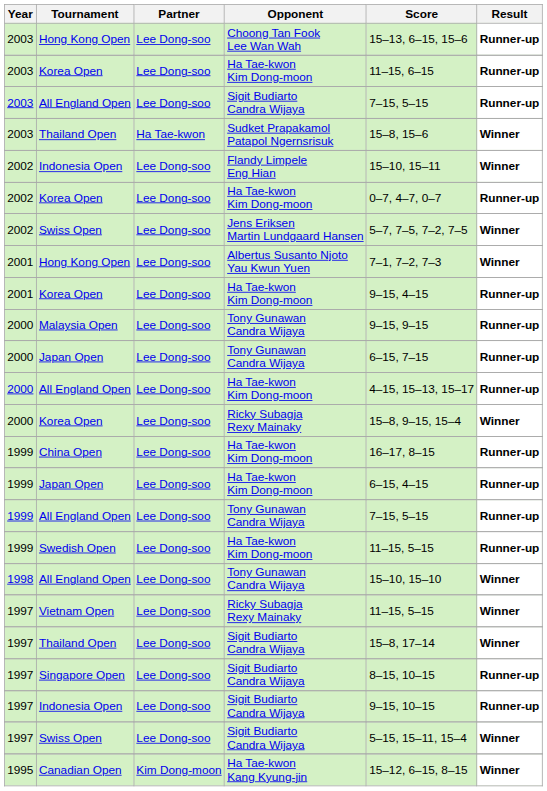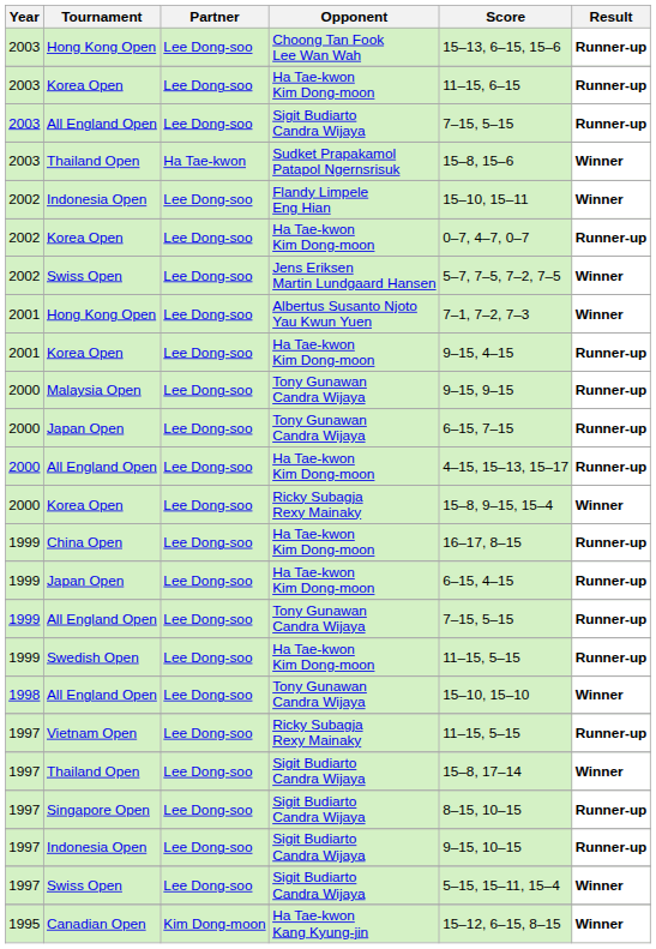Vietnam Open | Result: Winner -> Runner-up
